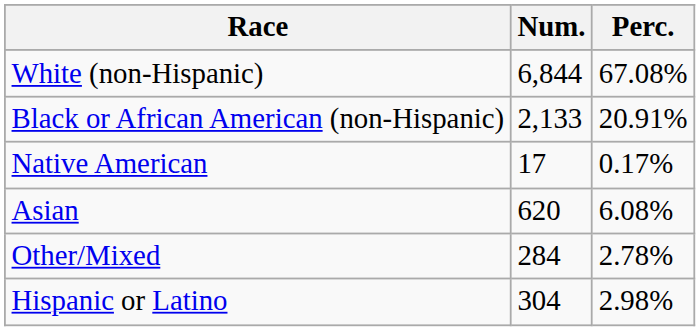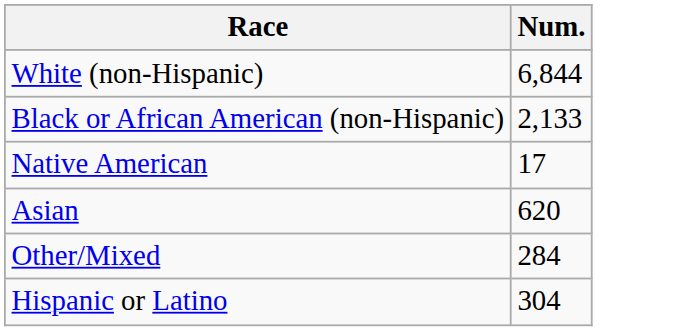- column: Perc. | 67.08% | 20.91% | 0.17% | 6.08% | 2.78% | 2.98%
